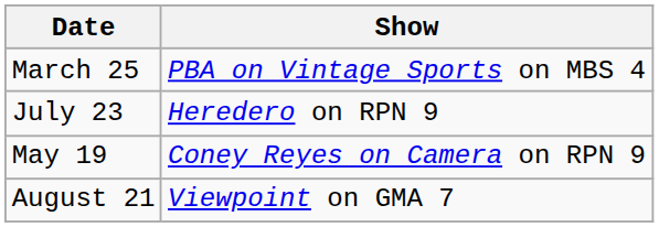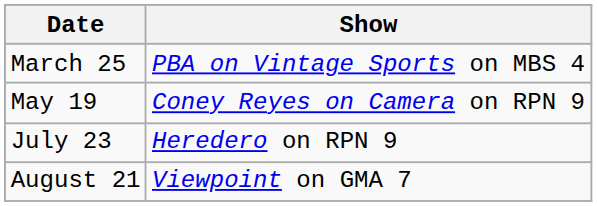rows swapped: May 19 <-> July 23
